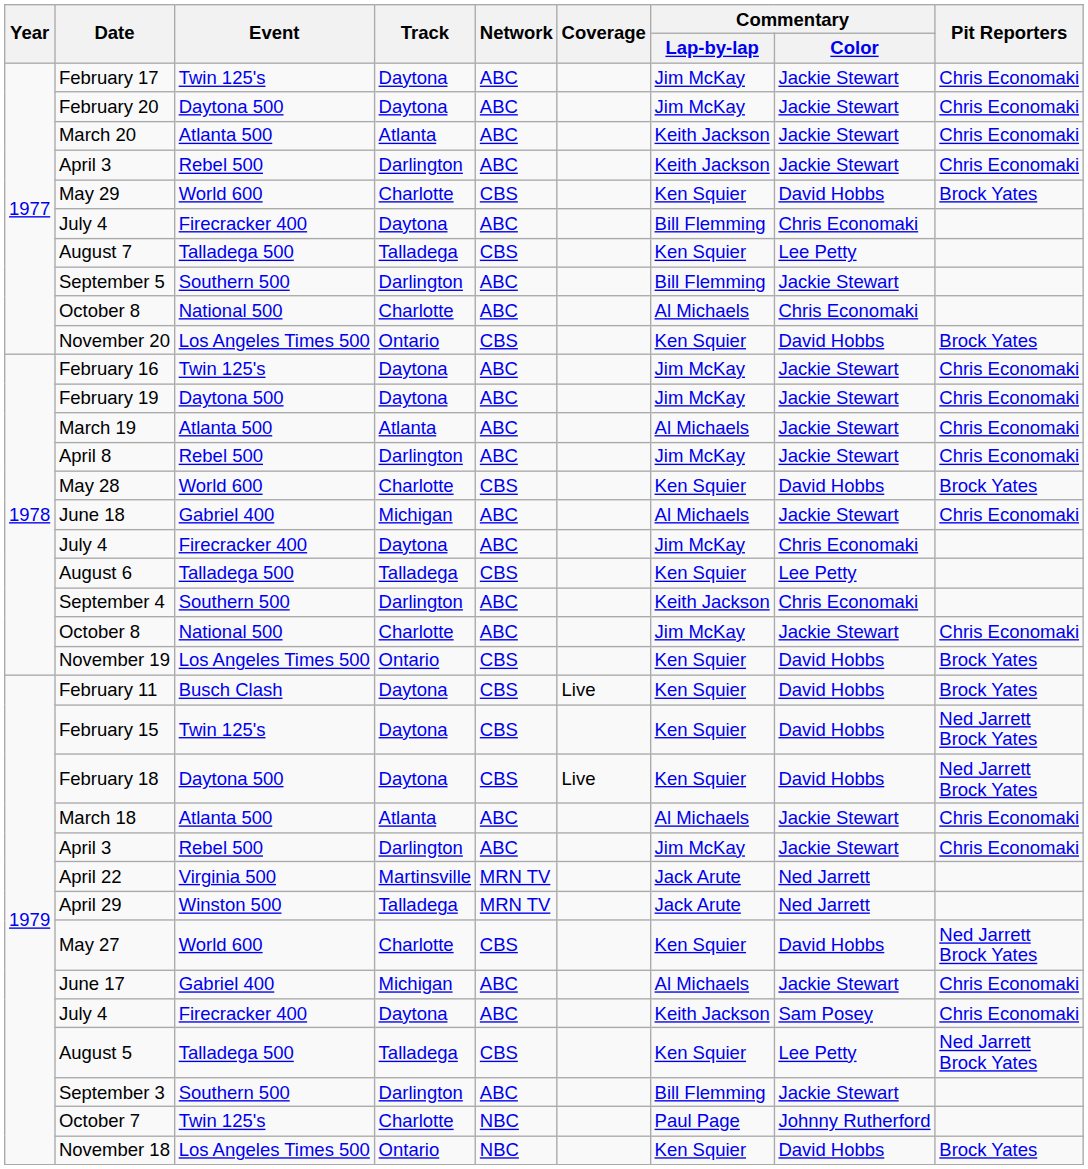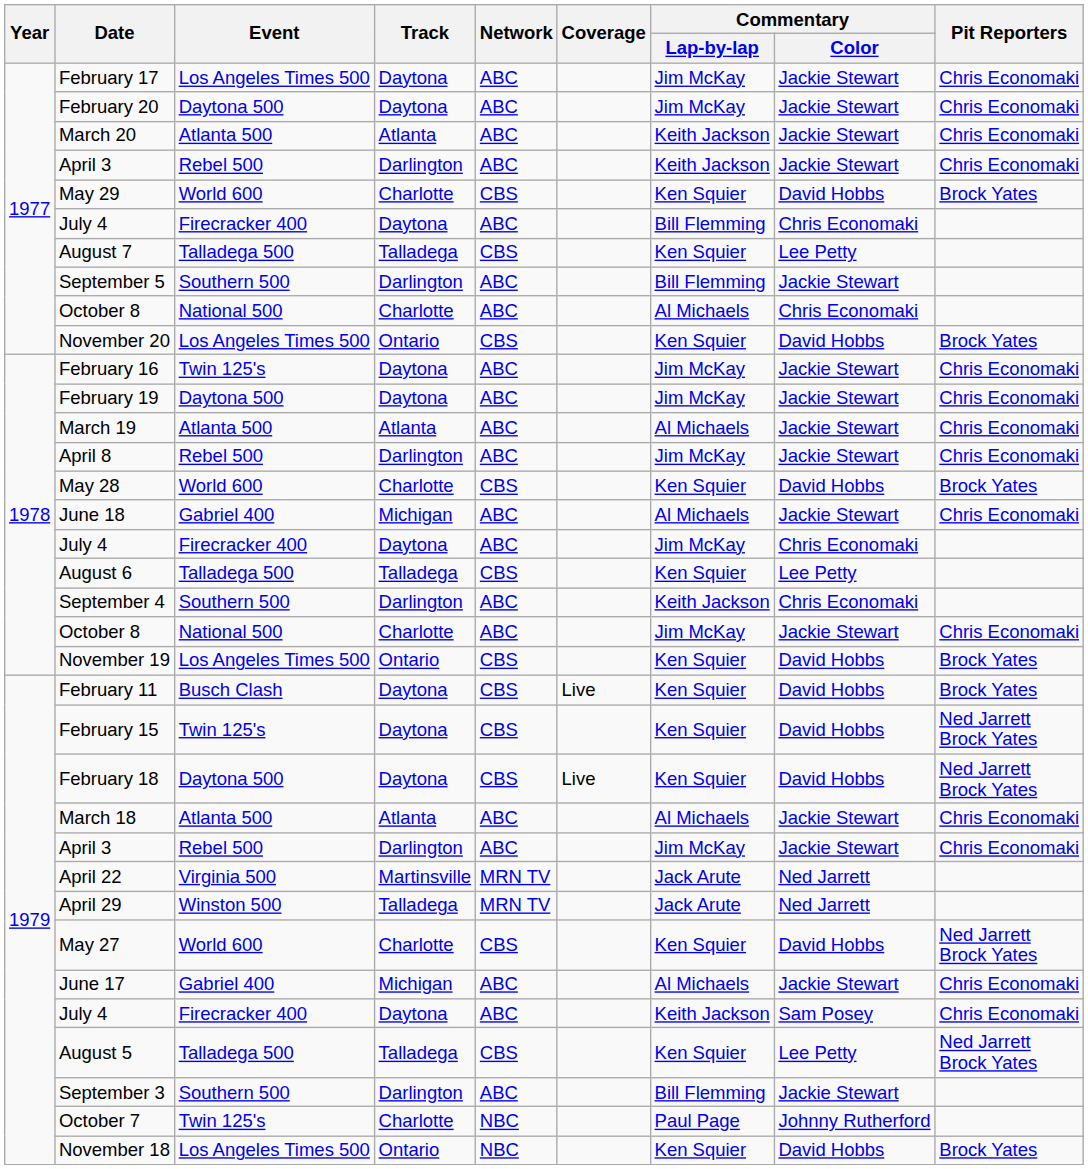February 17 | Event: Twin 125's -> Los Angeles Times 500
